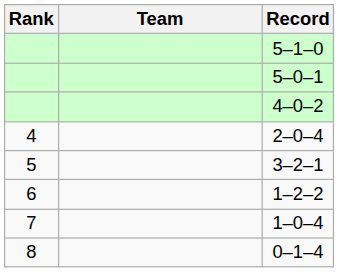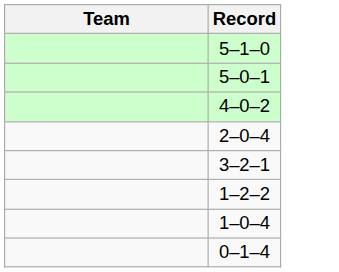- column: Rank | 4 | 5 | 6 | 7 | 8
